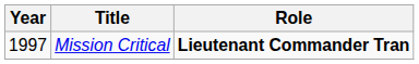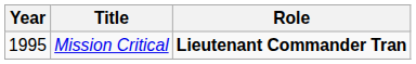Mission Critical | Year: 1997 -> 1995
